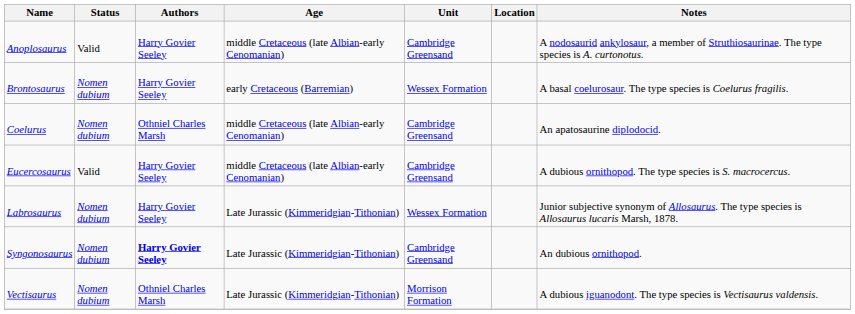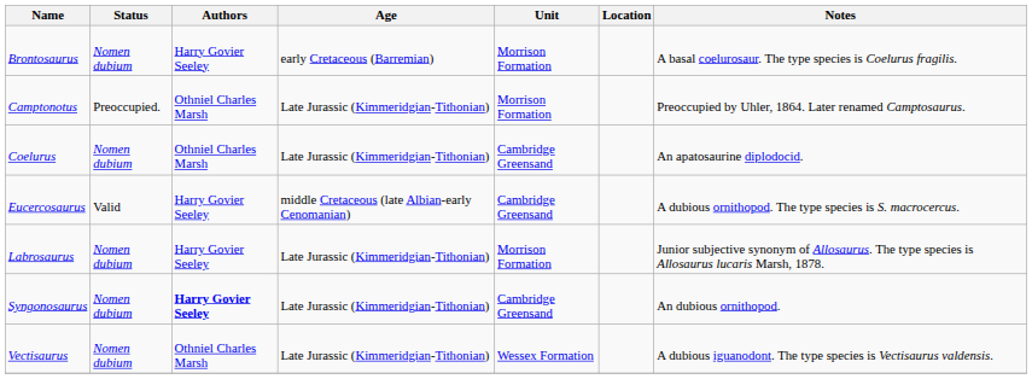- row: Anoplosaurus | Valid | Harry Govier Seeley | middle Cretaceous (late Albian-early Cenomanian) | Cambridge Greensand | A nodosaurid ankylosaur, a member of Struthiosaurinae. The type species is A. curtonotus.
Brontosaurus | Unit: Wessex Formation -> Morrison Formation
+ row: Camptonotus | Preoccupied. | Othniel Charles Marsh | Late Jurassic (Kimmeridgian-Tithonian) | Morrison Formation | Preoccupied by Uhler, 1864. Later renamed Camptosaurus.
Coelurus | Age: middle Cretaceous (late Albian-early Cenomanian) -> Late Jurassic (Kimmeridgian-Tithonian)
Labrosaurus | Unit: Wessex Formation -> Morrison Formation
Vectisaurus | Unit: Morrison Formation -> Wessex Formation
